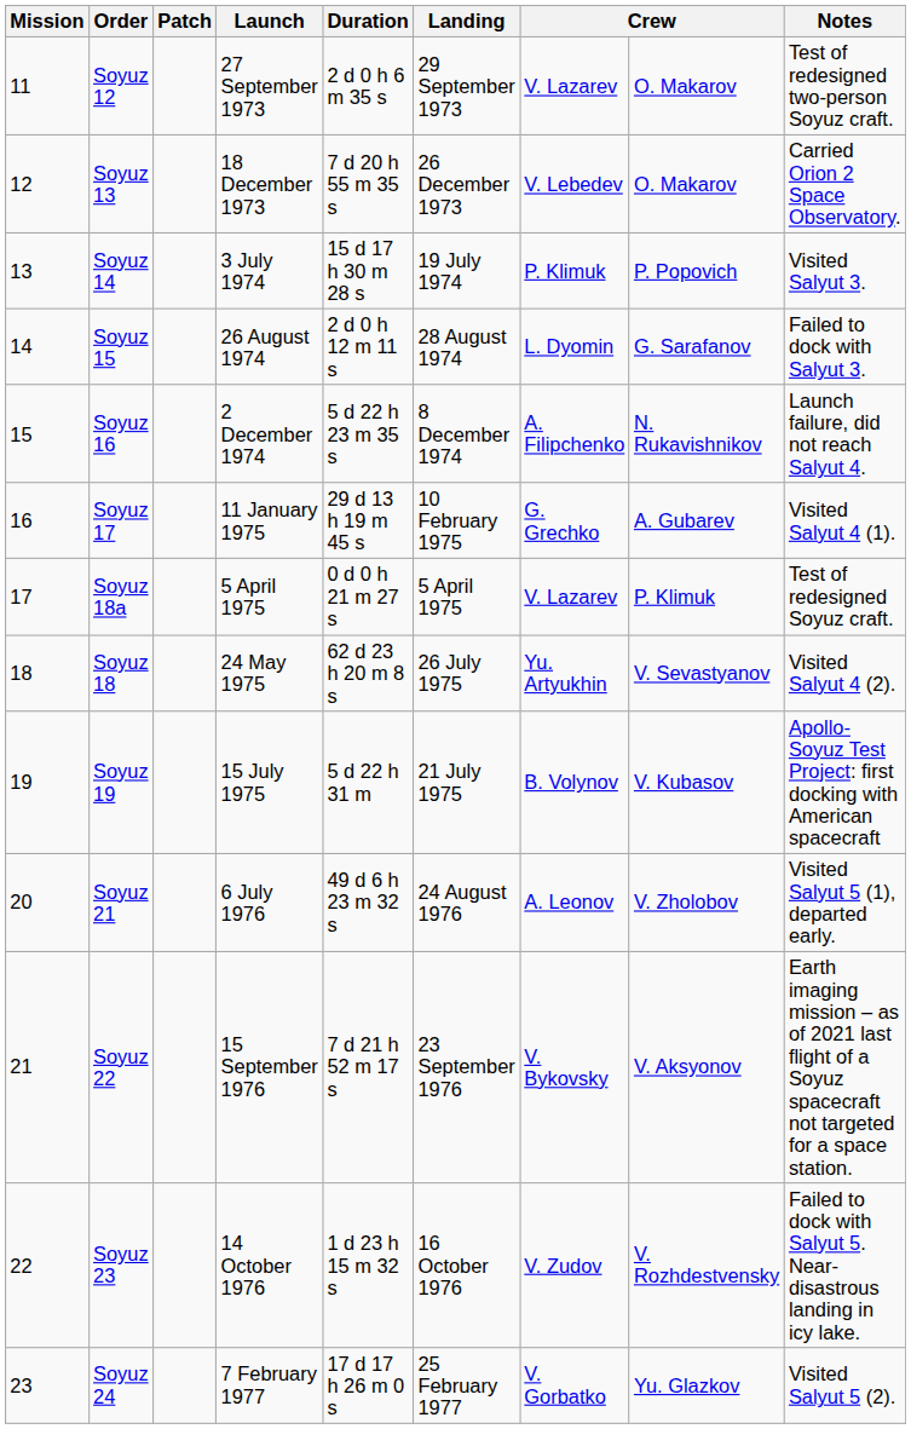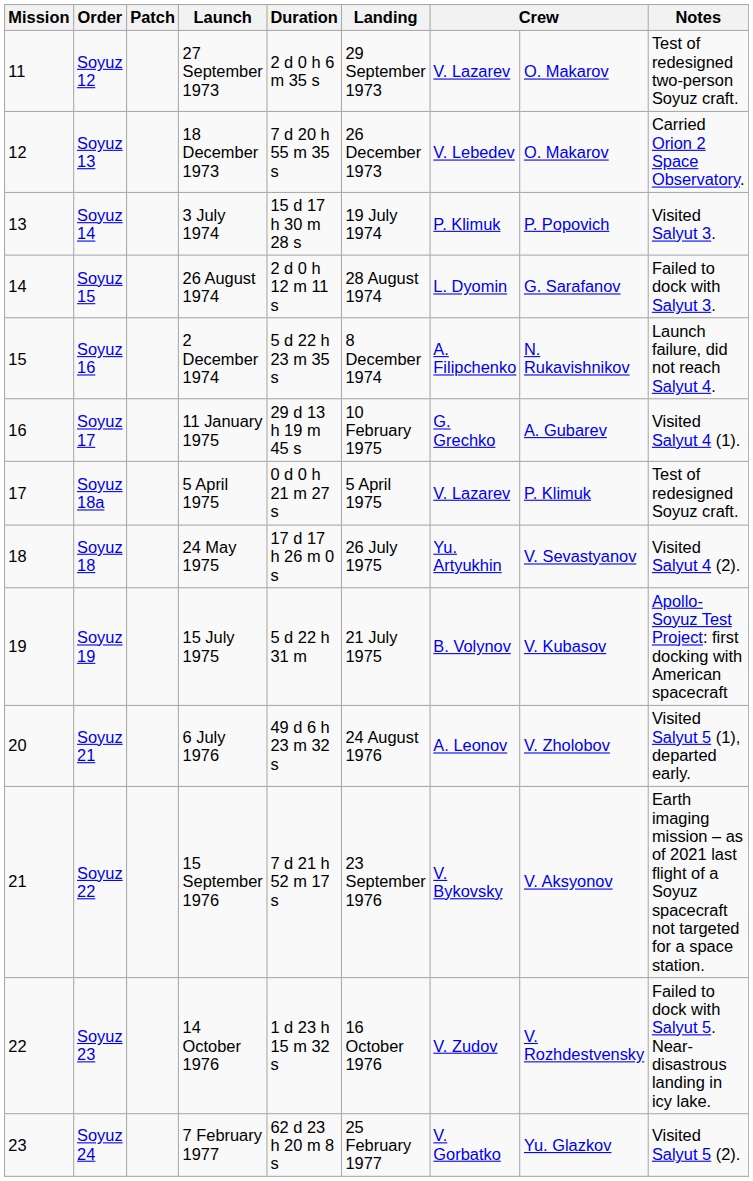Soyuz 18 | Duration: 62 d 23 h 20 m 8 s -> 17 d 17 h 26 m 0 s
Soyuz 24 | Duration: 17 d 17 h 26 m 0 s -> 62 d 23 h 20 m 8 s
